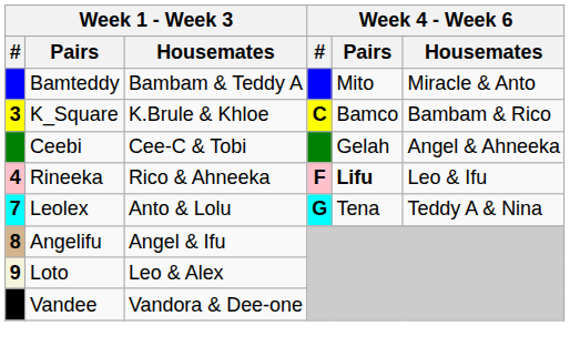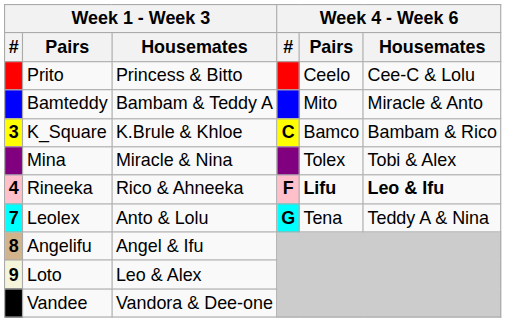+ row: Prito | Princess & Bitto | Ceelo | Cee-C & Lolu
- row: Ceebi | Cee-C & Tobi | Gelah | Angel & Ahneeka
+ row: Mina | Miracle & Nina | Tolex | Tobi & Alex
Rineeka | Week 4 - Week 6 / Housemates: normal -> bold
